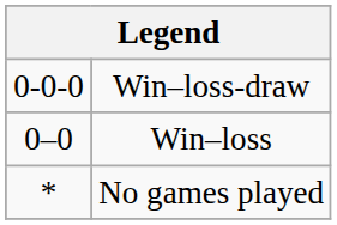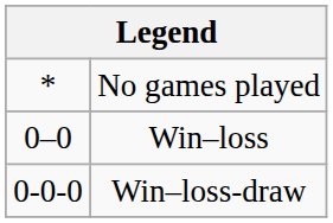rows swapped: Win–loss-draw <-> No games played
